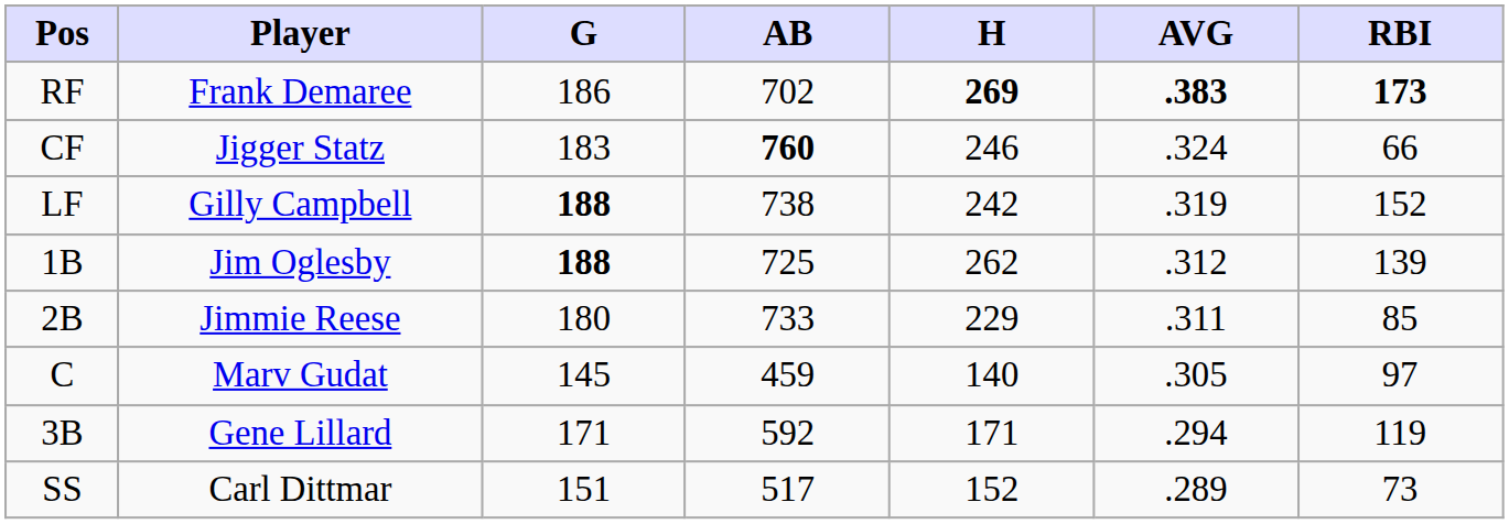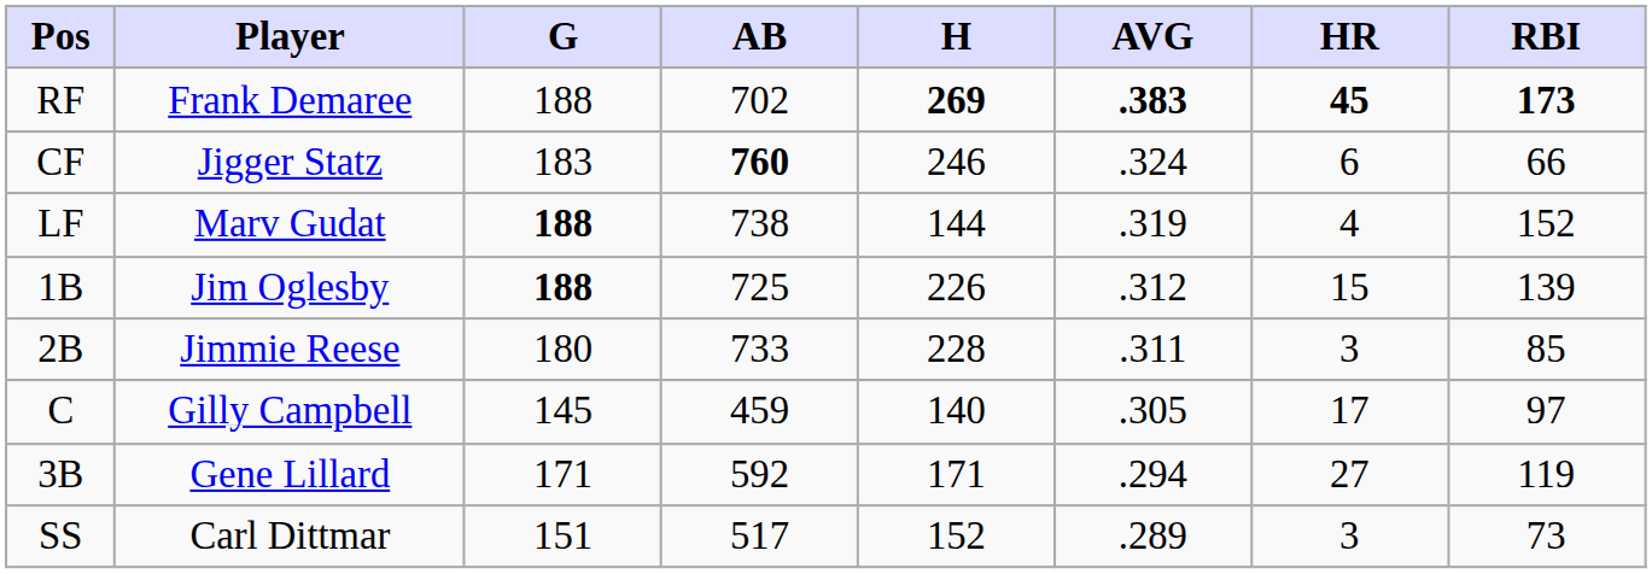+ column: HR | 45 | 6 | 4 | 15 | 3 | 17 | 27 | 3
RF | G: 186 -> 188
LF | Player: Gilly Campbell -> Marv Gudat
LF | H: 242 -> 144
1B | H: 262 -> 226
2B | H: 229 -> 228
C | Player: Marv Gudat -> Gilly Campbell
